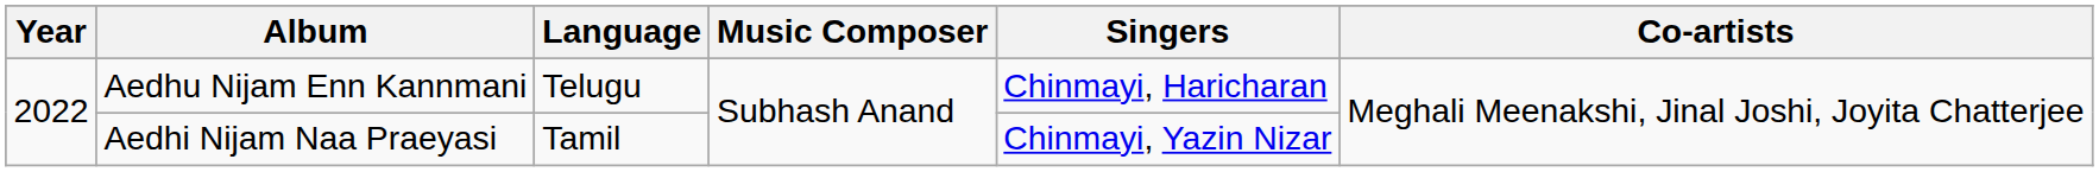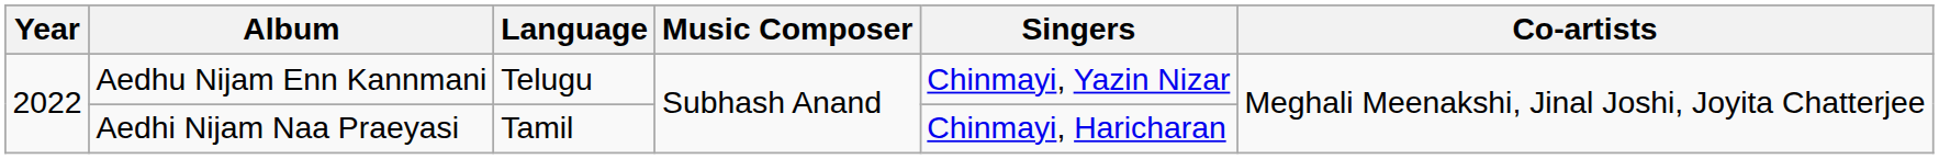Aedhu Nijam Enn Kannmani | Singers: Chinmayi, Haricharan -> Chinmayi, Yazin Nizar
Aedhi Nijam Naa Praeyasi | Singers: Chinmayi, Yazin Nizar -> Chinmayi, Haricharan
